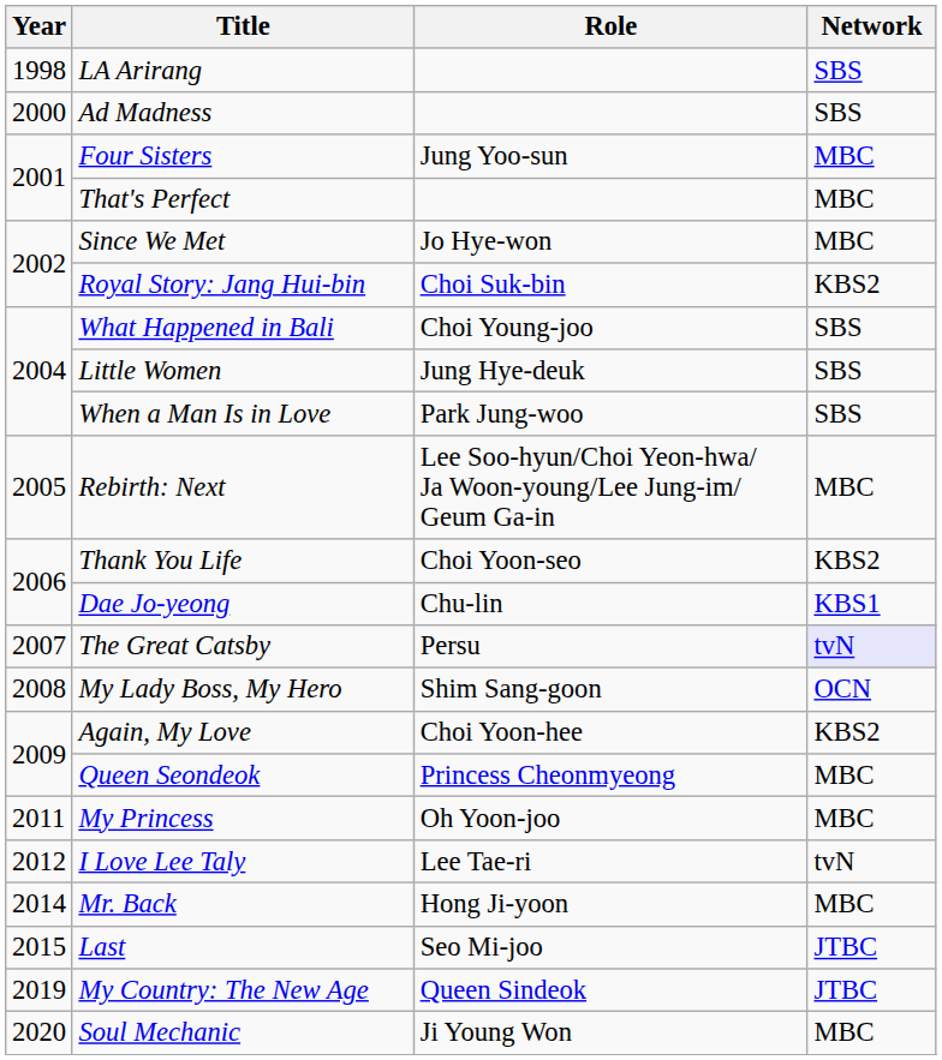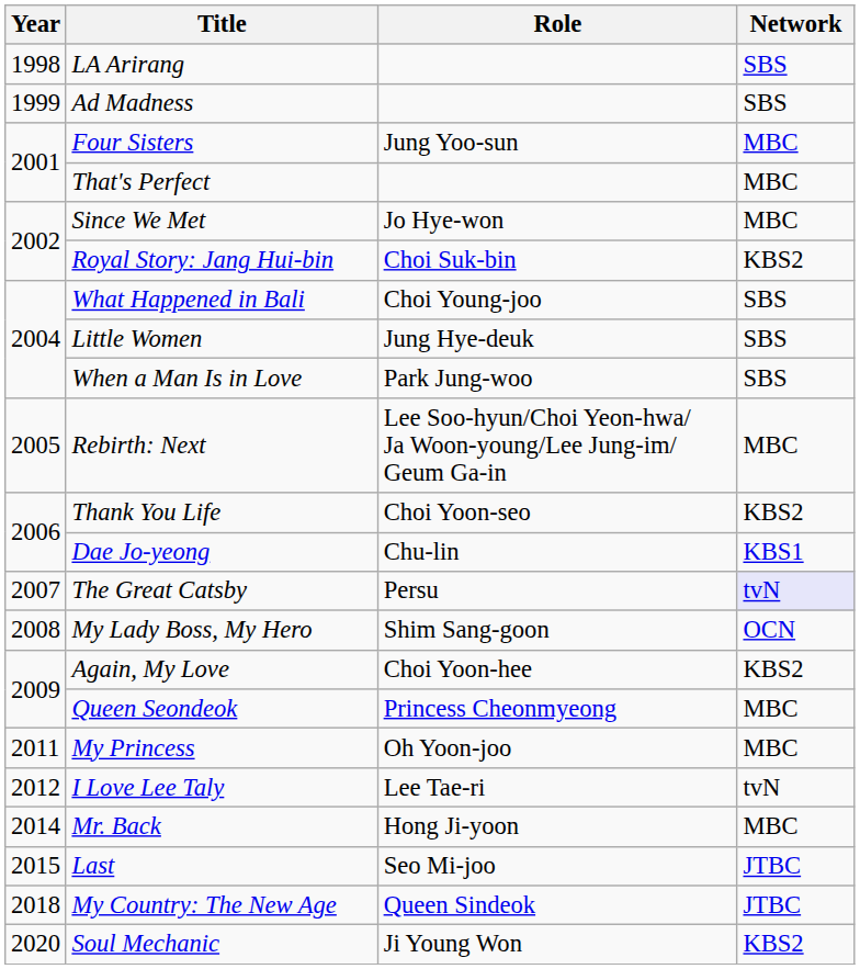Ad Madness | Year: 2000 -> 1999
My Country: The New Age | Year: 2019 -> 2018
Soul Mechanic | Network: MBC -> KBS2
